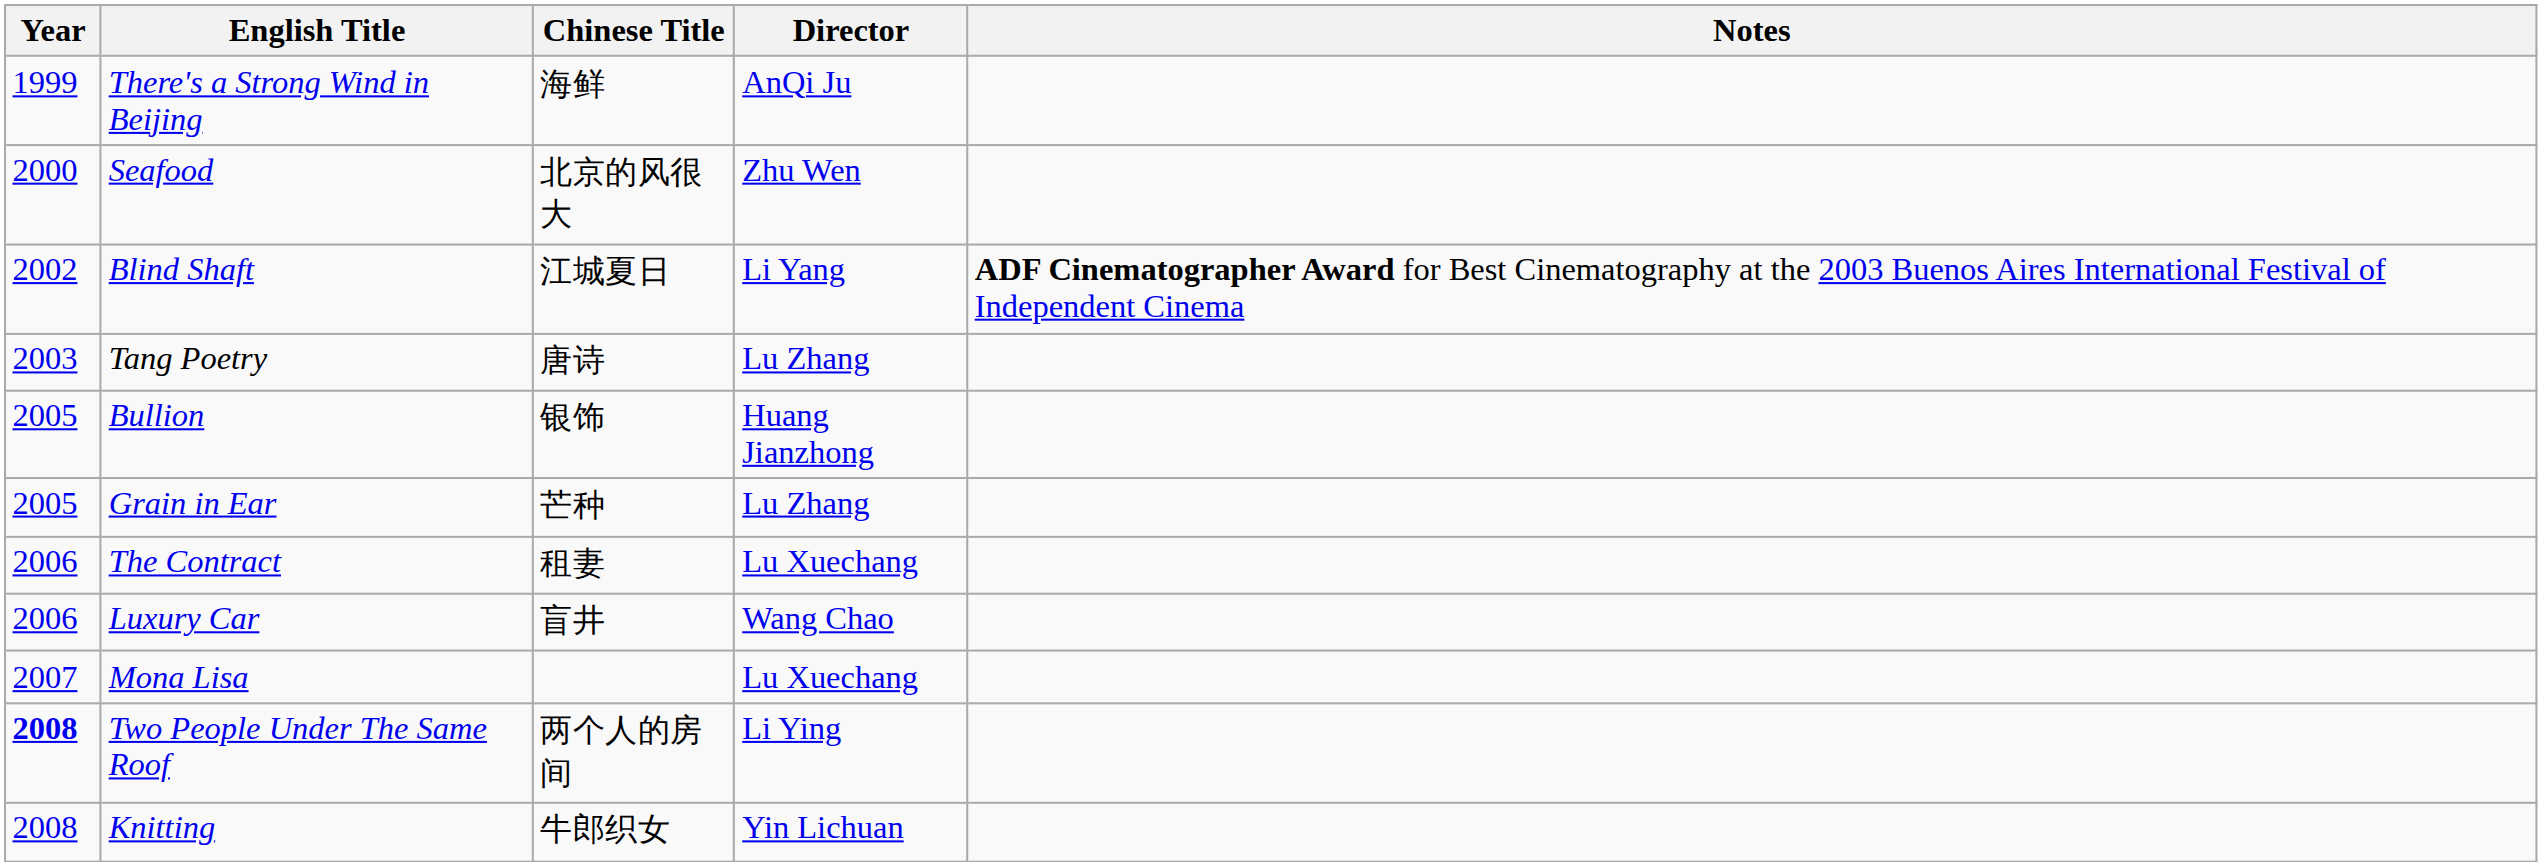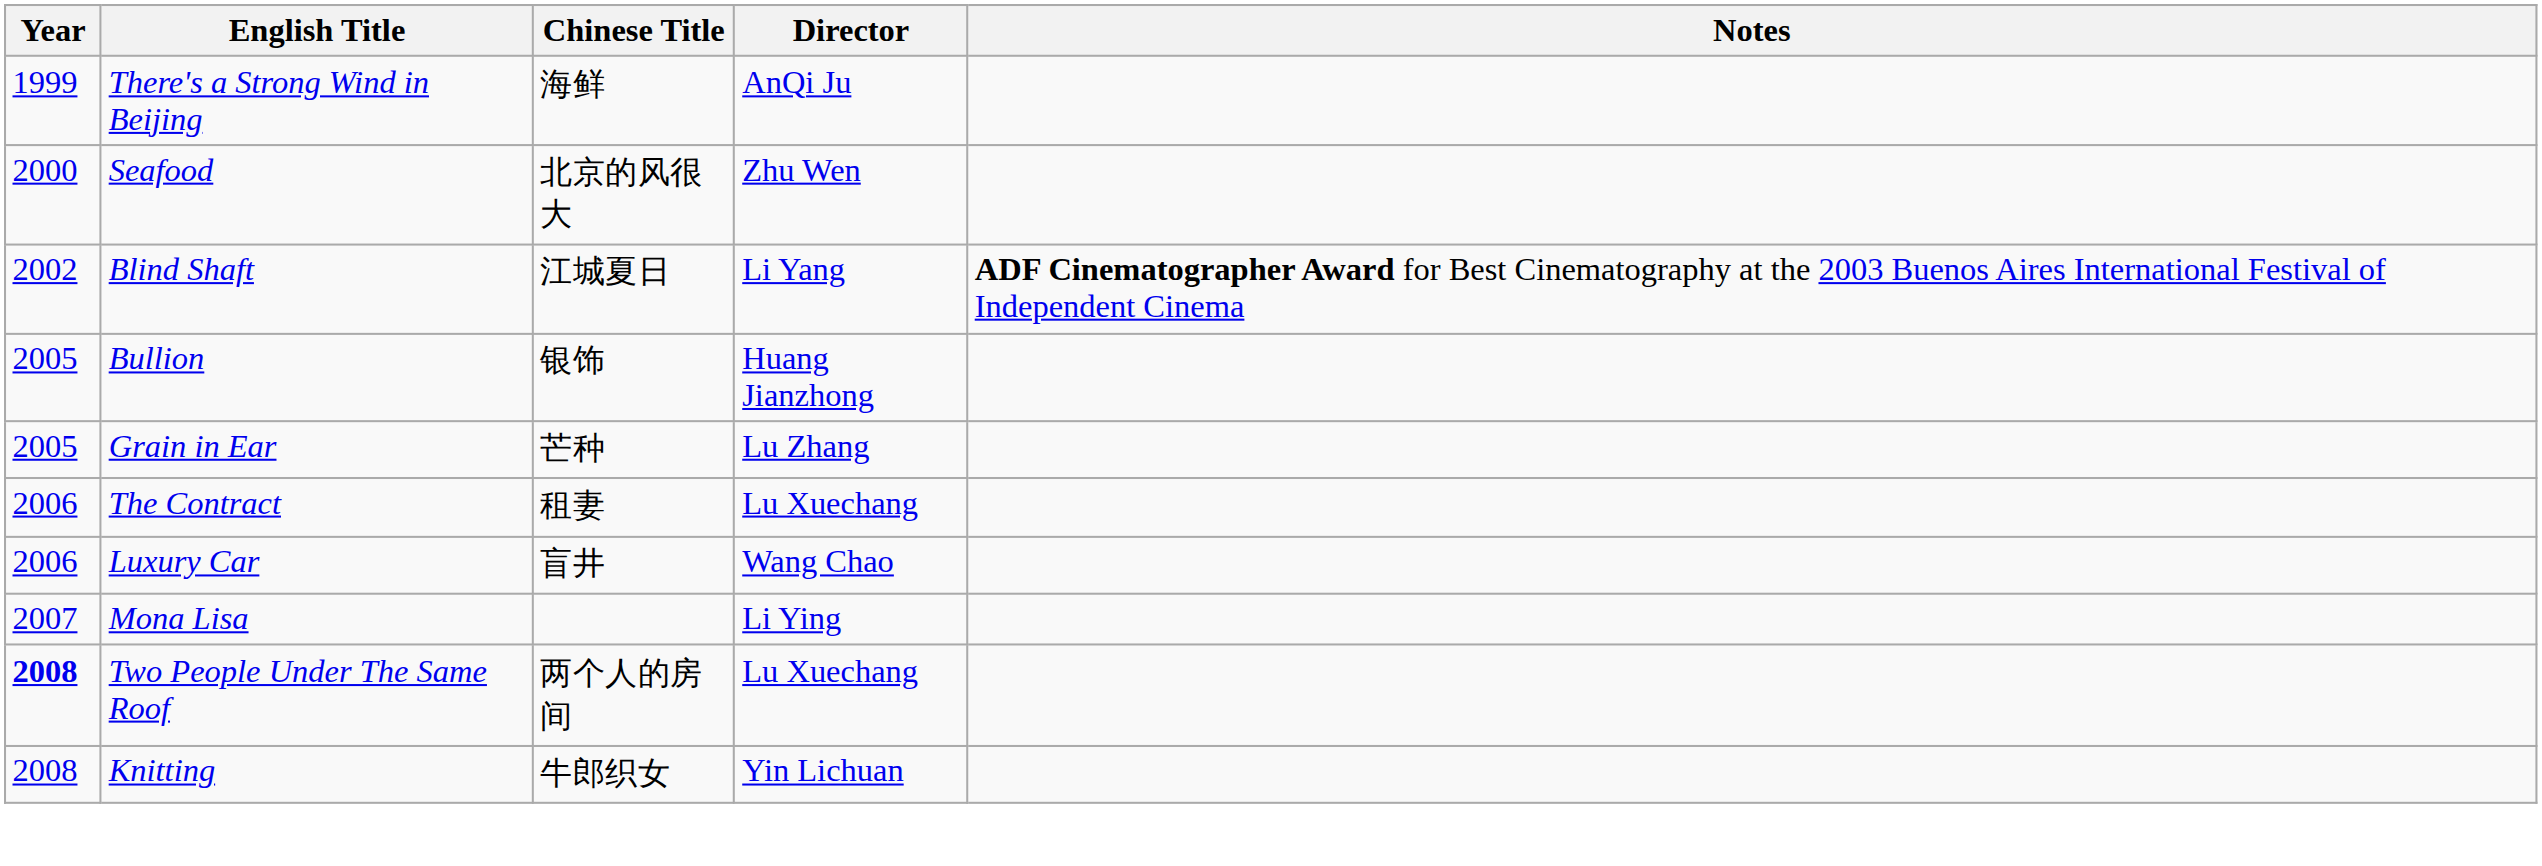- row: 2003 | Tang Poetry | 唐诗 | Lu Zhang
Mona Lisa | Director: Lu Xuechang -> Li Ying
Two People Under The Same Roof | Director: Li Ying -> Lu Xuechang
